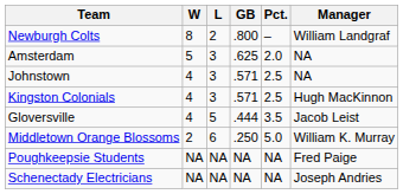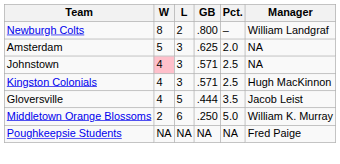Johnstown | W: no background -> pink background
- row: Schenectady Electricians | NA | NA | NA | NA | Joseph Andries
